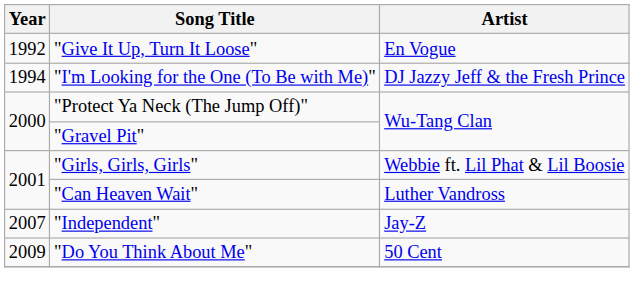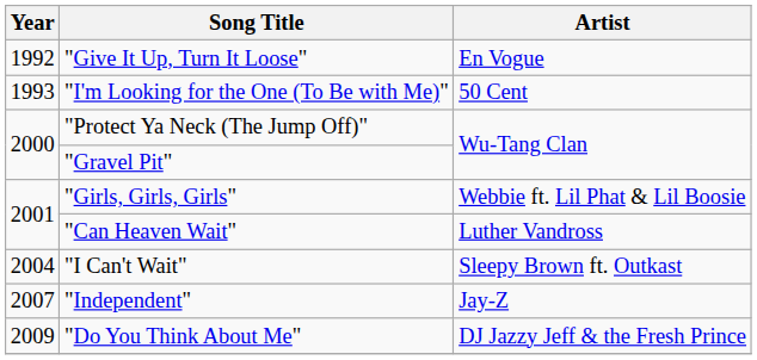"I'm Looking for the One (To Be with Me)" | Year: 1994 -> 1993
"I'm Looking for the One (To Be with Me)" | Artist: DJ Jazzy Jeff & the Fresh Prince -> 50 Cent
+ row: 2004 | "I Can't Wait" | Sleepy Brown ft. Outkast
"Do You Think About Me" | Artist: 50 Cent -> DJ Jazzy Jeff & the Fresh Prince
